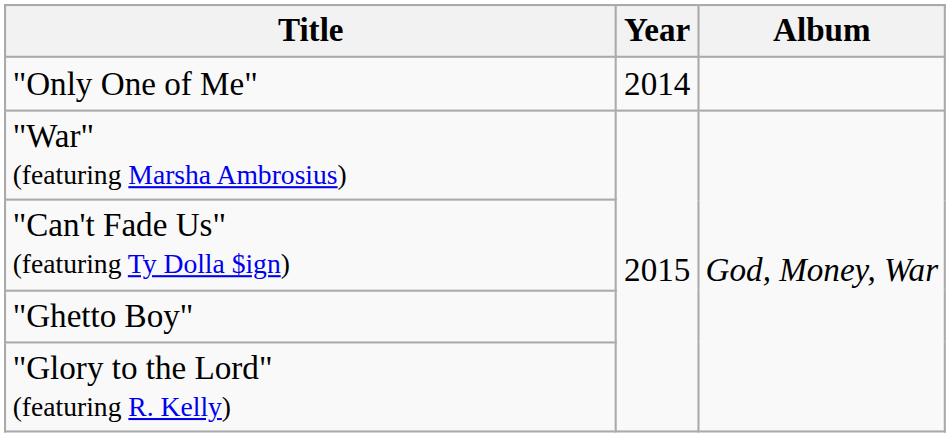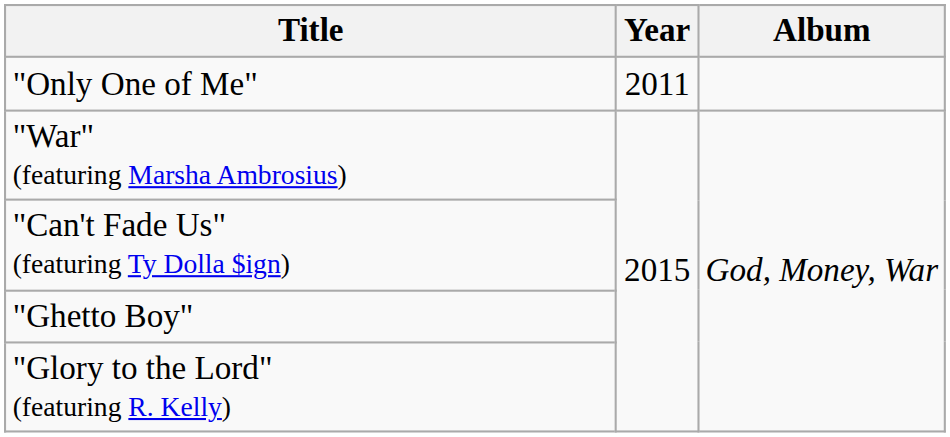"Only One of Me" | Year: 2014 -> 2011
